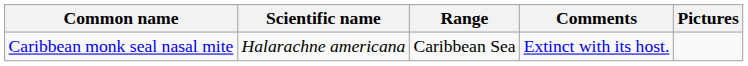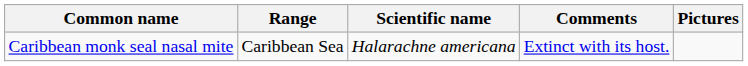columns swapped: Scientific name <-> Range
